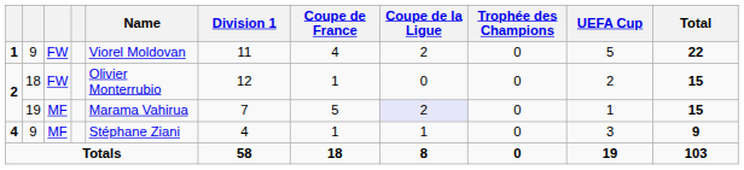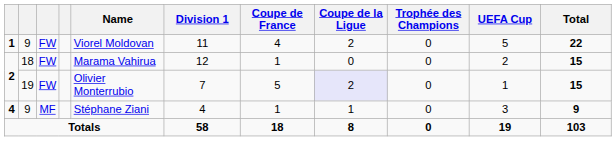2 / 18 | Name: Olivier Monterrubio -> Marama Vahirua
2 / 19 | column 3: MF -> FW
2 / 19 | Name: Marama Vahirua -> Olivier Monterrubio
